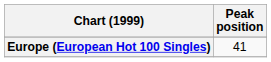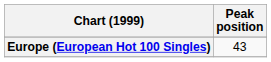Europe (European Hot 100 Singles) | Peak position: 41 -> 43
